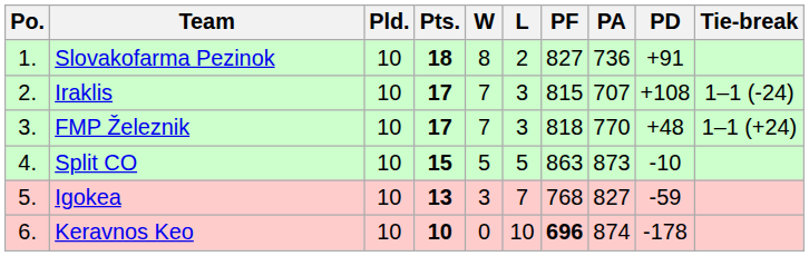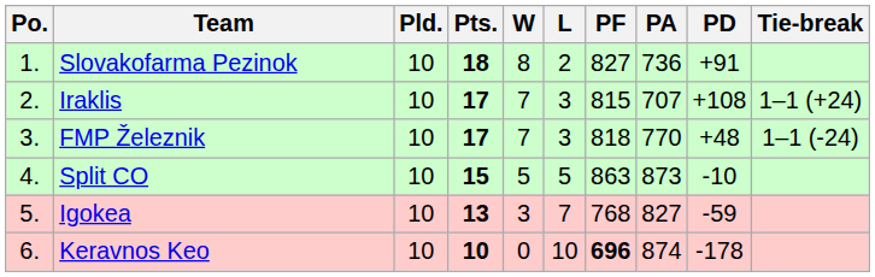Iraklis | Tie-break: 1–1 (-24) -> 1–1 (+24)
FMP Železnik | Tie-break: 1–1 (+24) -> 1–1 (-24)
